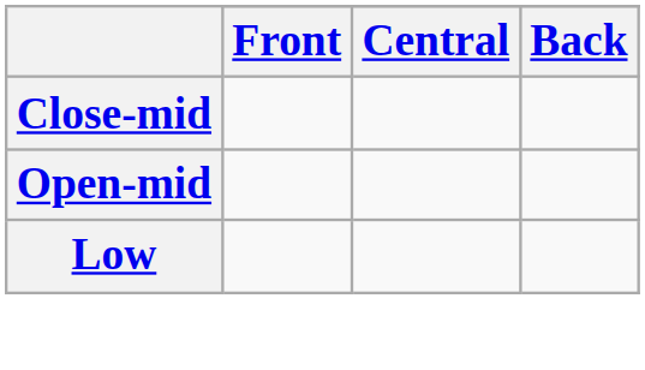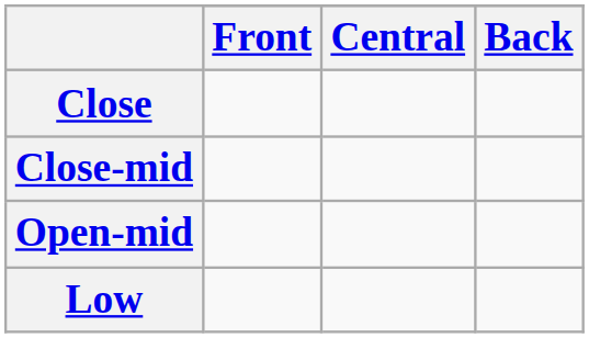+ row: Close
